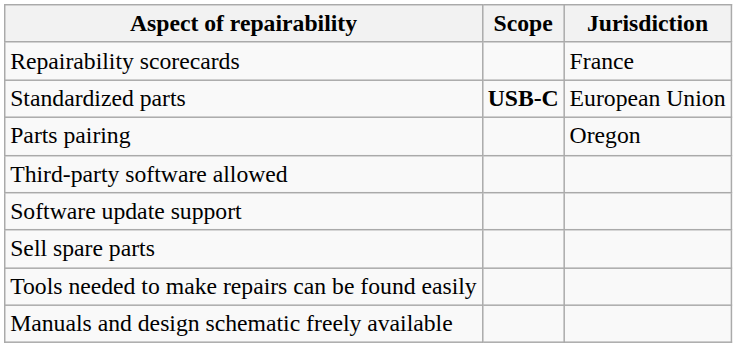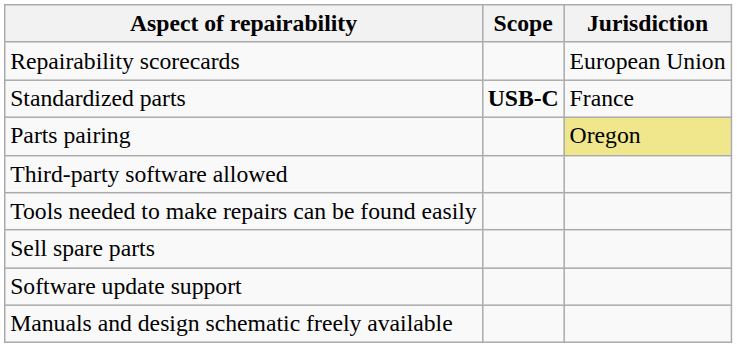Repairability scorecards | Jurisdiction: France -> European Union
Standardized parts | Jurisdiction: European Union -> France
Parts pairing | Jurisdiction: no background -> khaki background
rows swapped: Software update support <-> Tools needed to make repairs can be found easily
